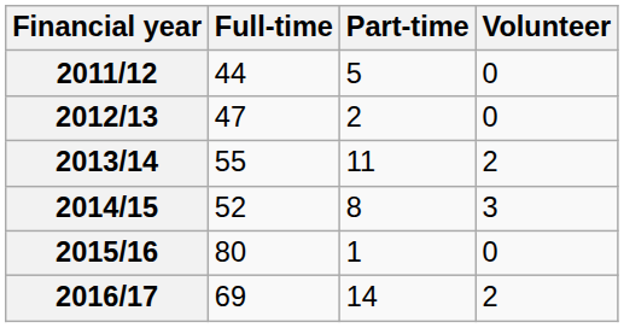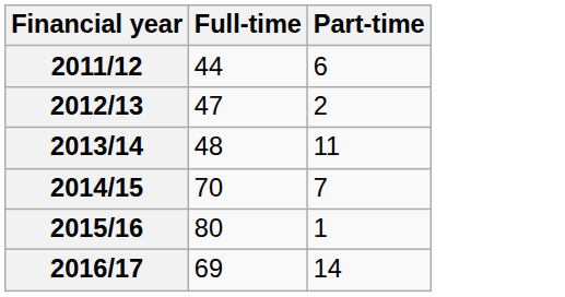- column: Volunteer | 0 | 0 | 2 | 3 | 0 | 2
2011/12 | Part-time: 5 -> 6
2013/14 | Full-time: 55 -> 48
2014/15 | Full-time: 52 -> 70
2014/15 | Part-time: 8 -> 7
